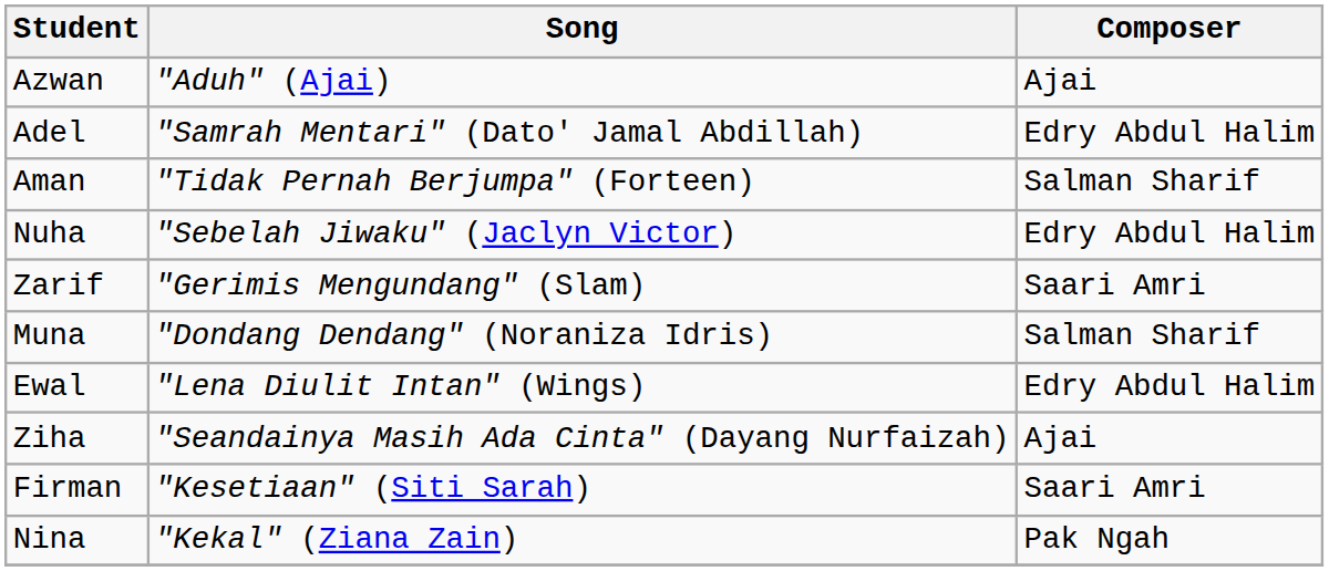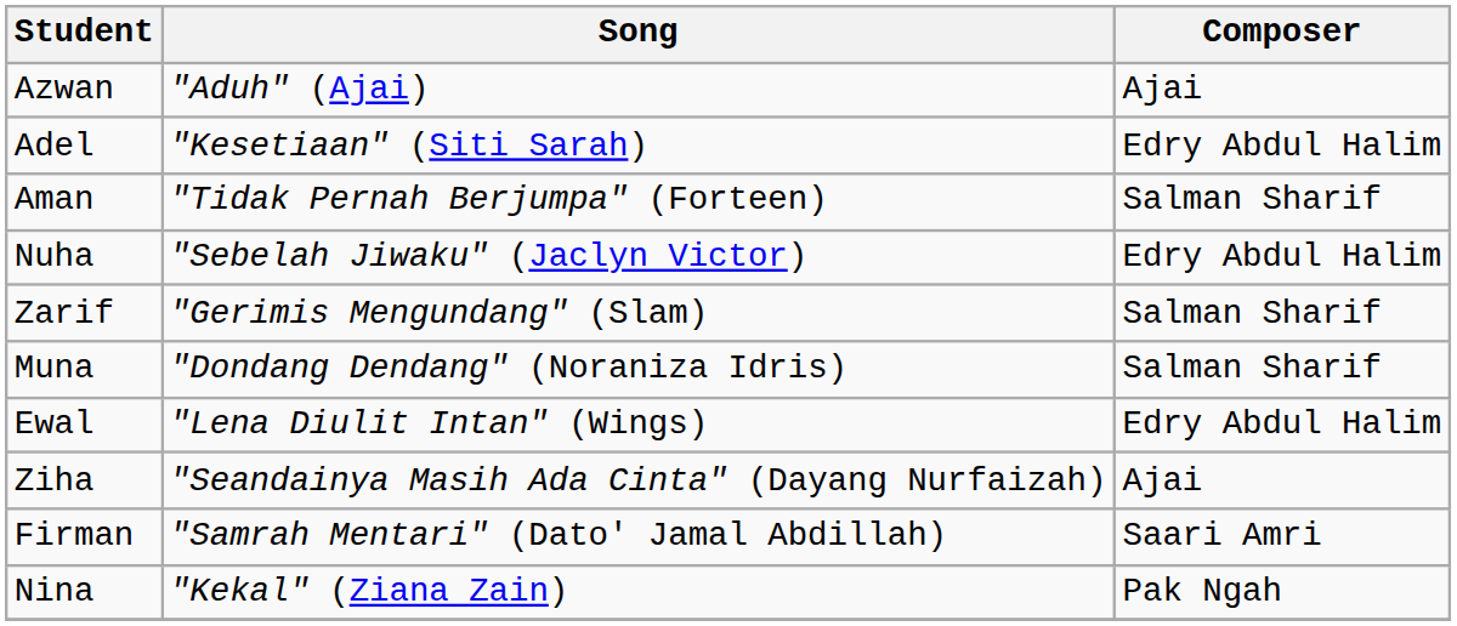Adel | Song: "Samrah Mentari" (Dato' Jamal Abdillah) -> "Kesetiaan" (Siti Sarah)
Zarif | Composer: Saari Amri -> Salman Sharif
Firman | Song: "Kesetiaan" (Siti Sarah) -> "Samrah Mentari" (Dato' Jamal Abdillah)
